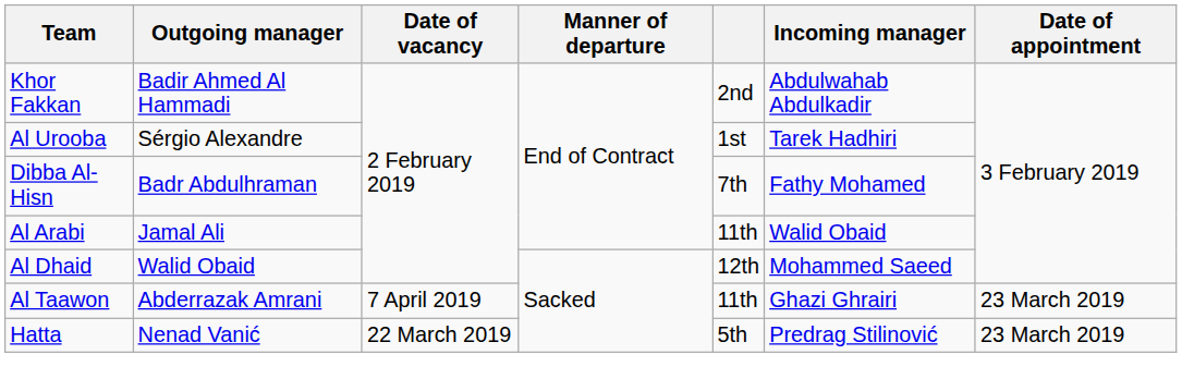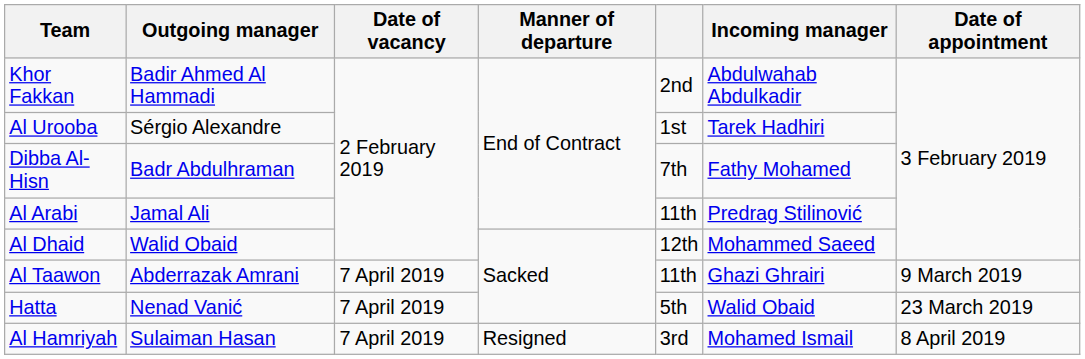Al Arabi | Incoming manager: Walid Obaid -> Predrag Stilinović
Al Taawon | Date of appointment: 23 March 2019 -> 9 March 2019
Hatta | Date of vacancy: 22 March 2019 -> 7 April 2019
Hatta | Incoming manager: Predrag Stilinović -> Walid Obaid
+ row: Al Hamriyah | Sulaiman Hasan | 7 April 2019 | Resigned | 3rd | Mohamed Ismail | 8 April 2019
